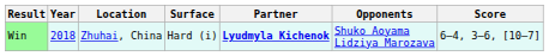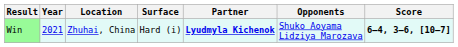Win | Year: 2018 -> 2021
Win | Score: normal -> bold
